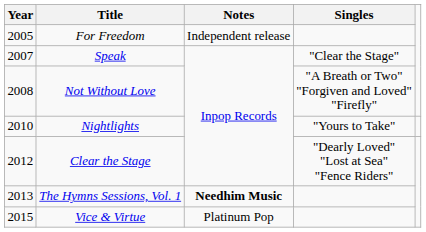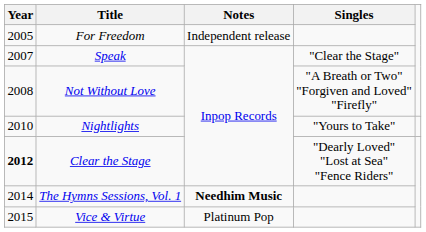Clear the Stage | Year: normal -> bold
The Hymns Sessions, Vol. 1 | Year: 2013 -> 2014
